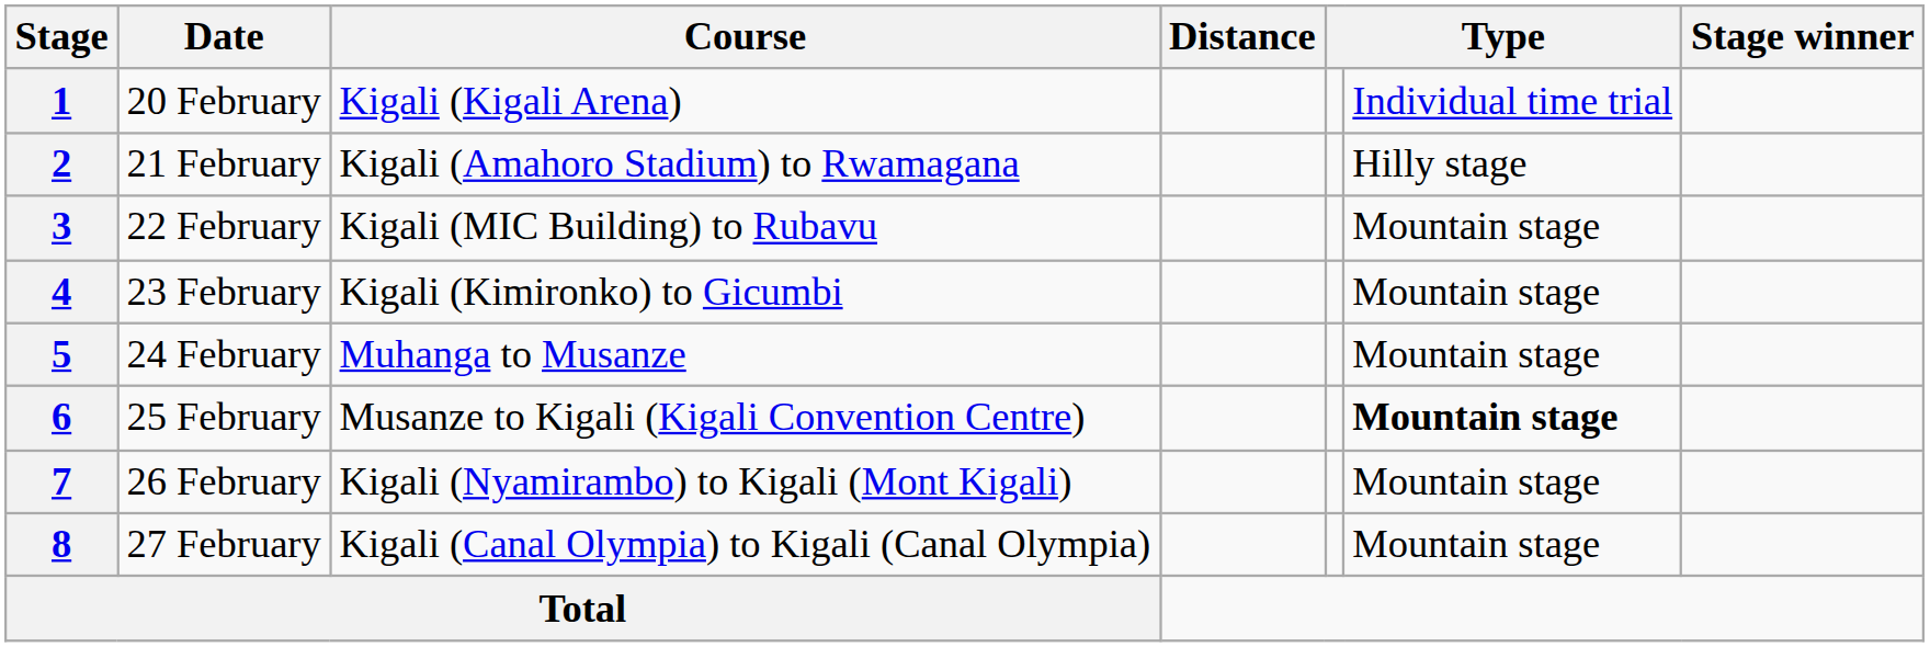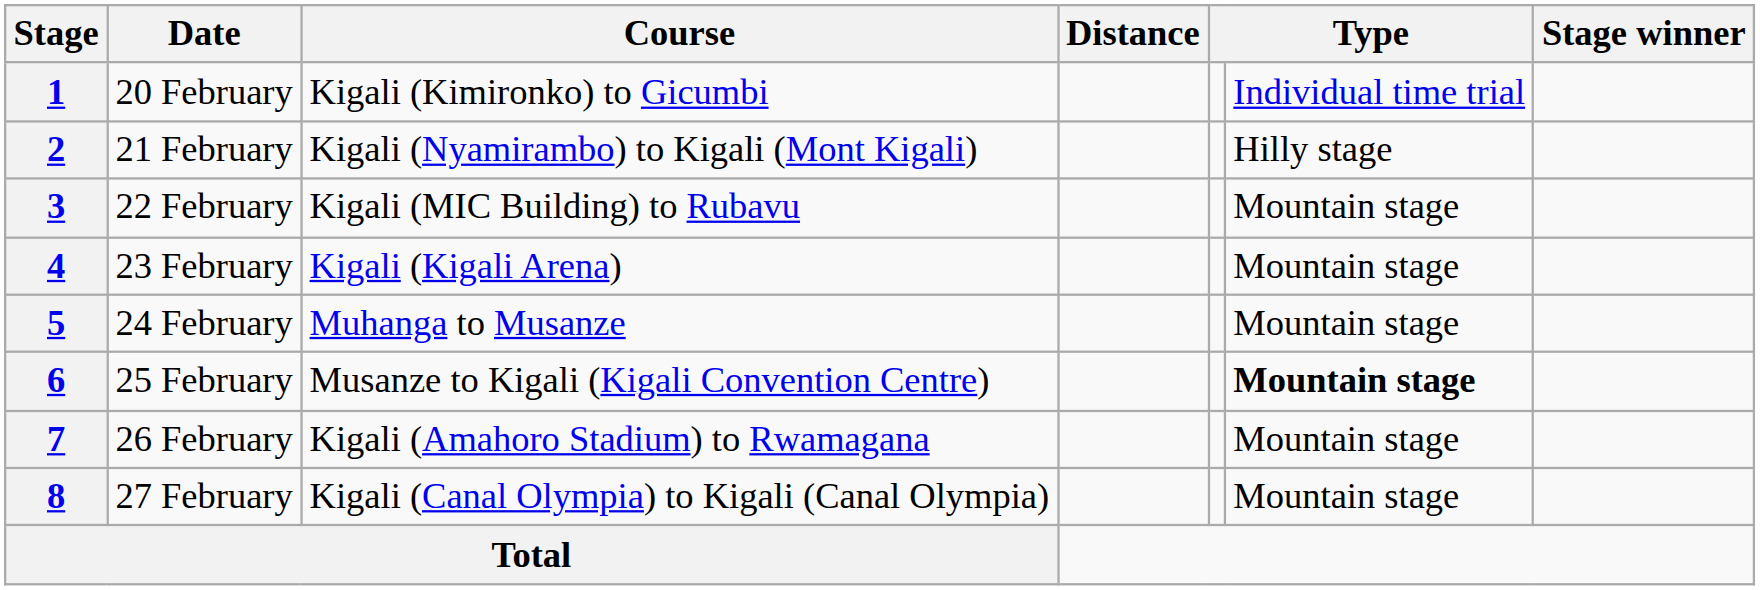1 | Course: Kigali (Kigali Arena) -> Kigali (Kimironko) to Gicumbi
2 | Course: Kigali (Amahoro Stadium) to Rwamagana -> Kigali (Nyamirambo) to Kigali (Mont Kigali)
4 | Course: Kigali (Kimironko) to Gicumbi -> Kigali (Kigali Arena)
7 | Course: Kigali (Nyamirambo) to Kigali (Mont Kigali) -> Kigali (Amahoro Stadium) to Rwamagana
